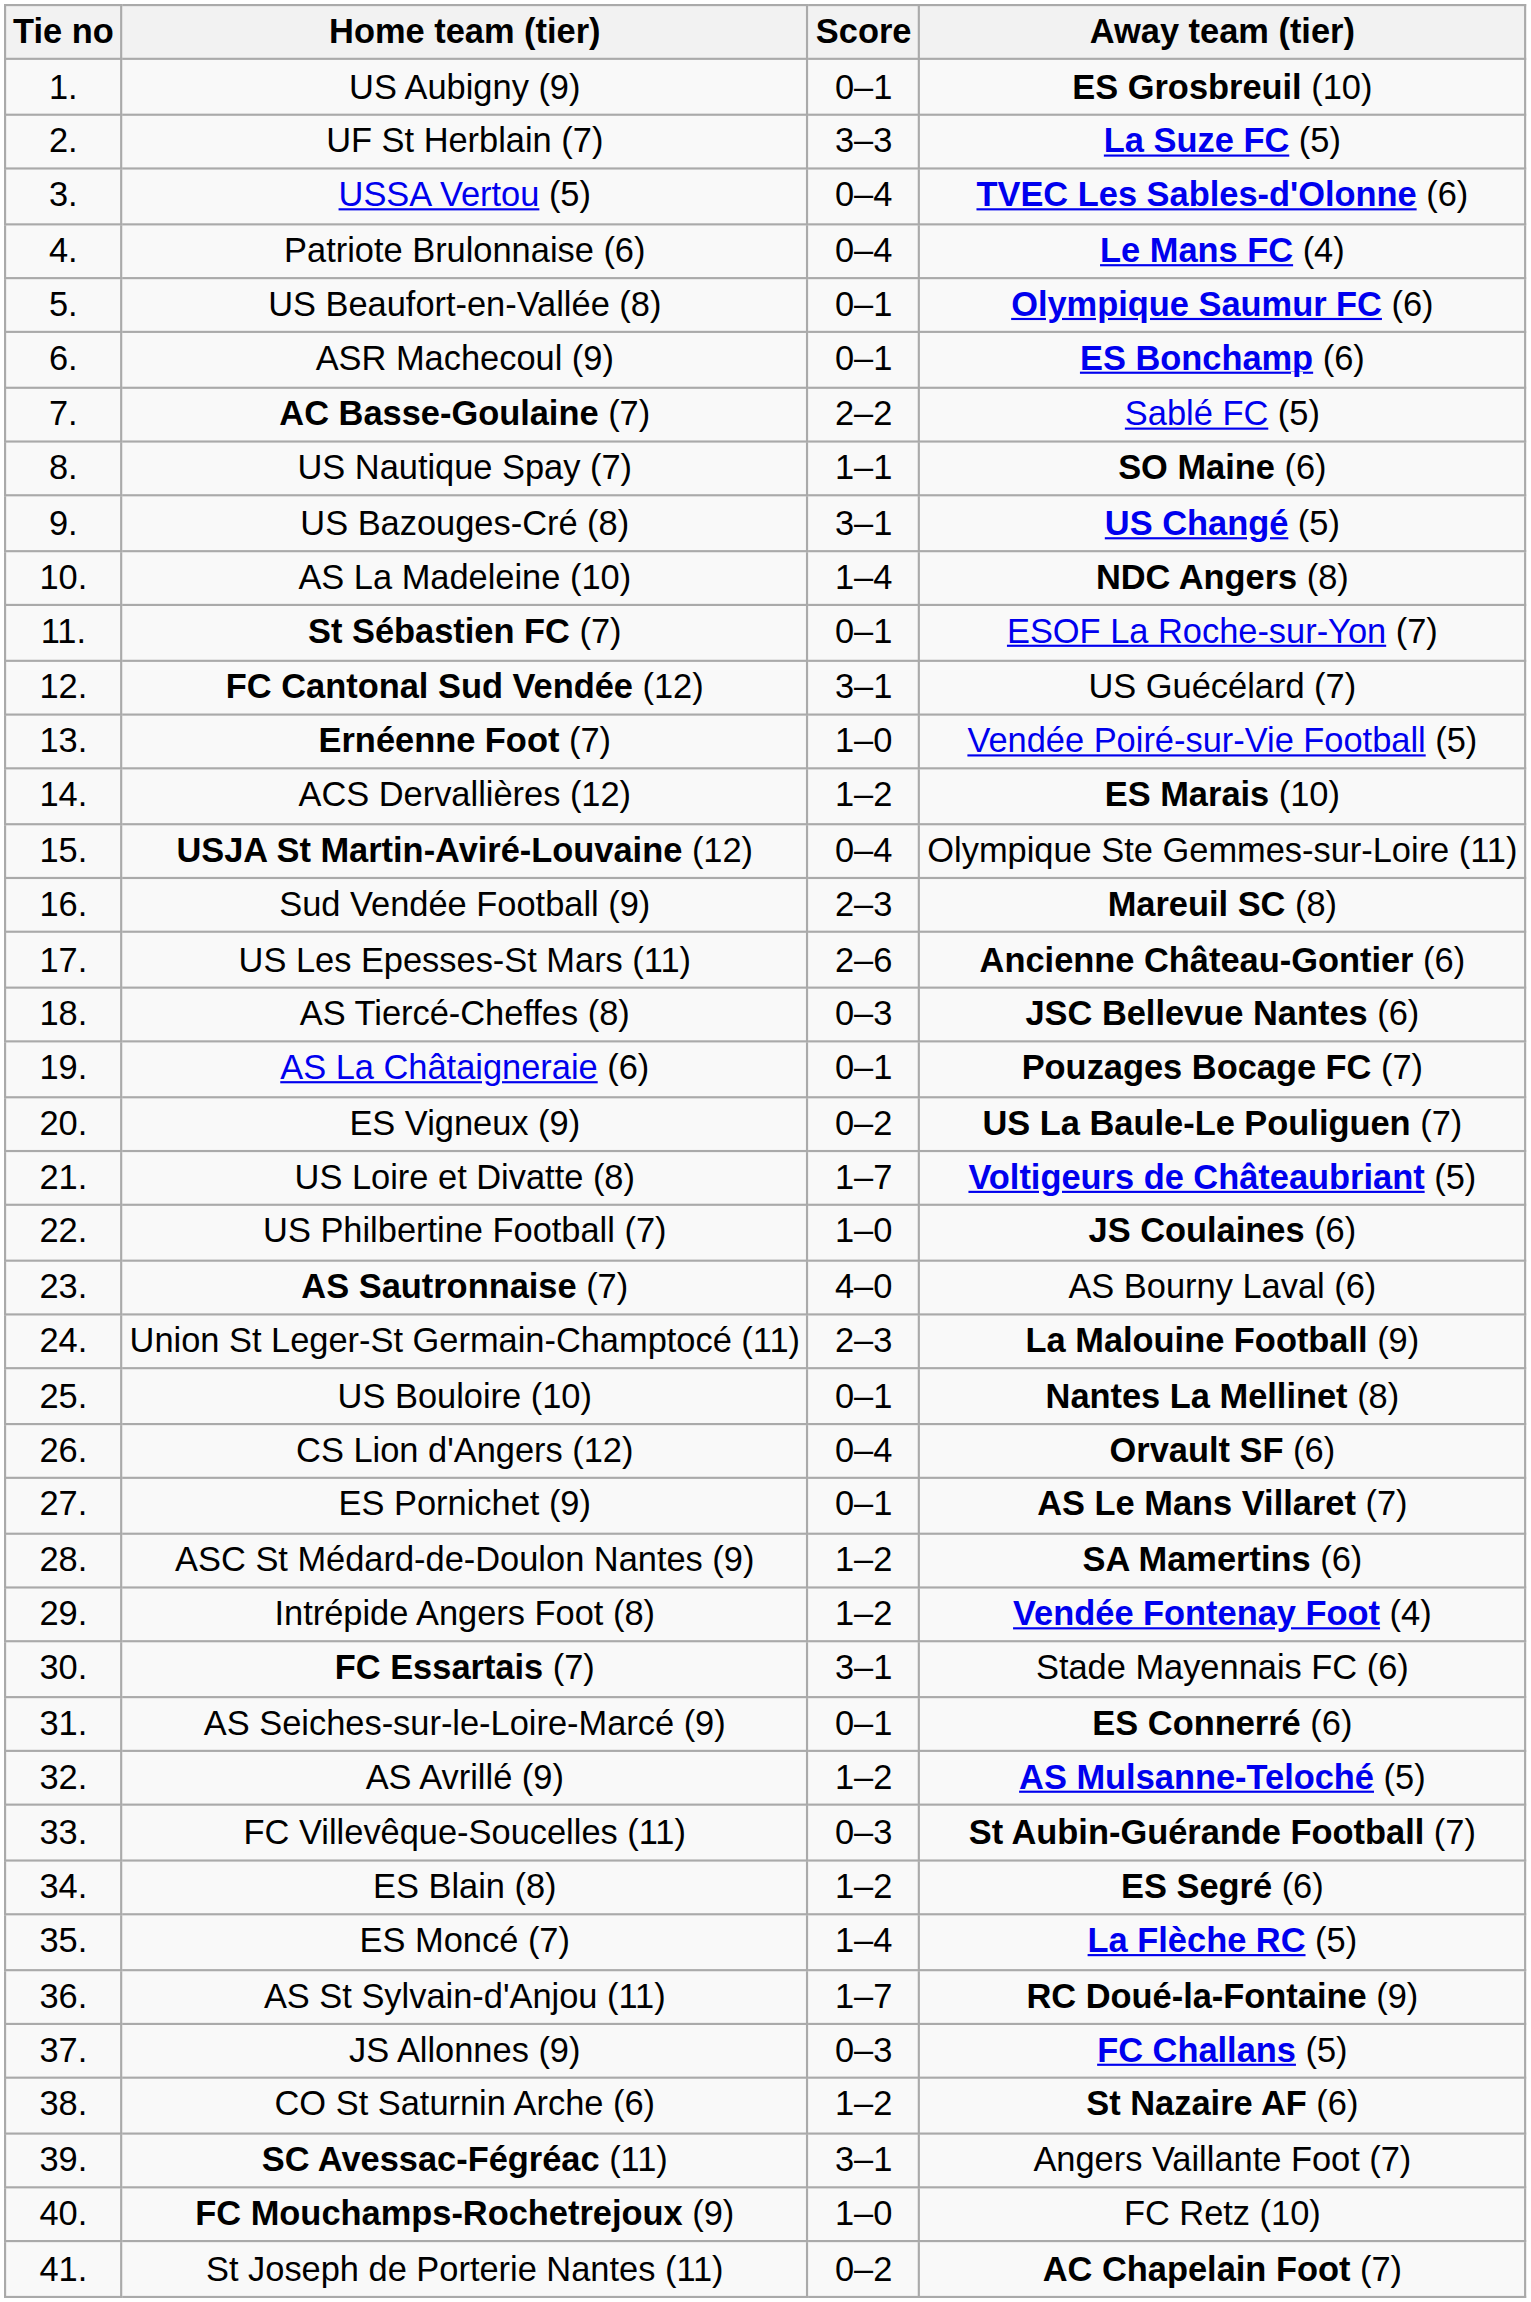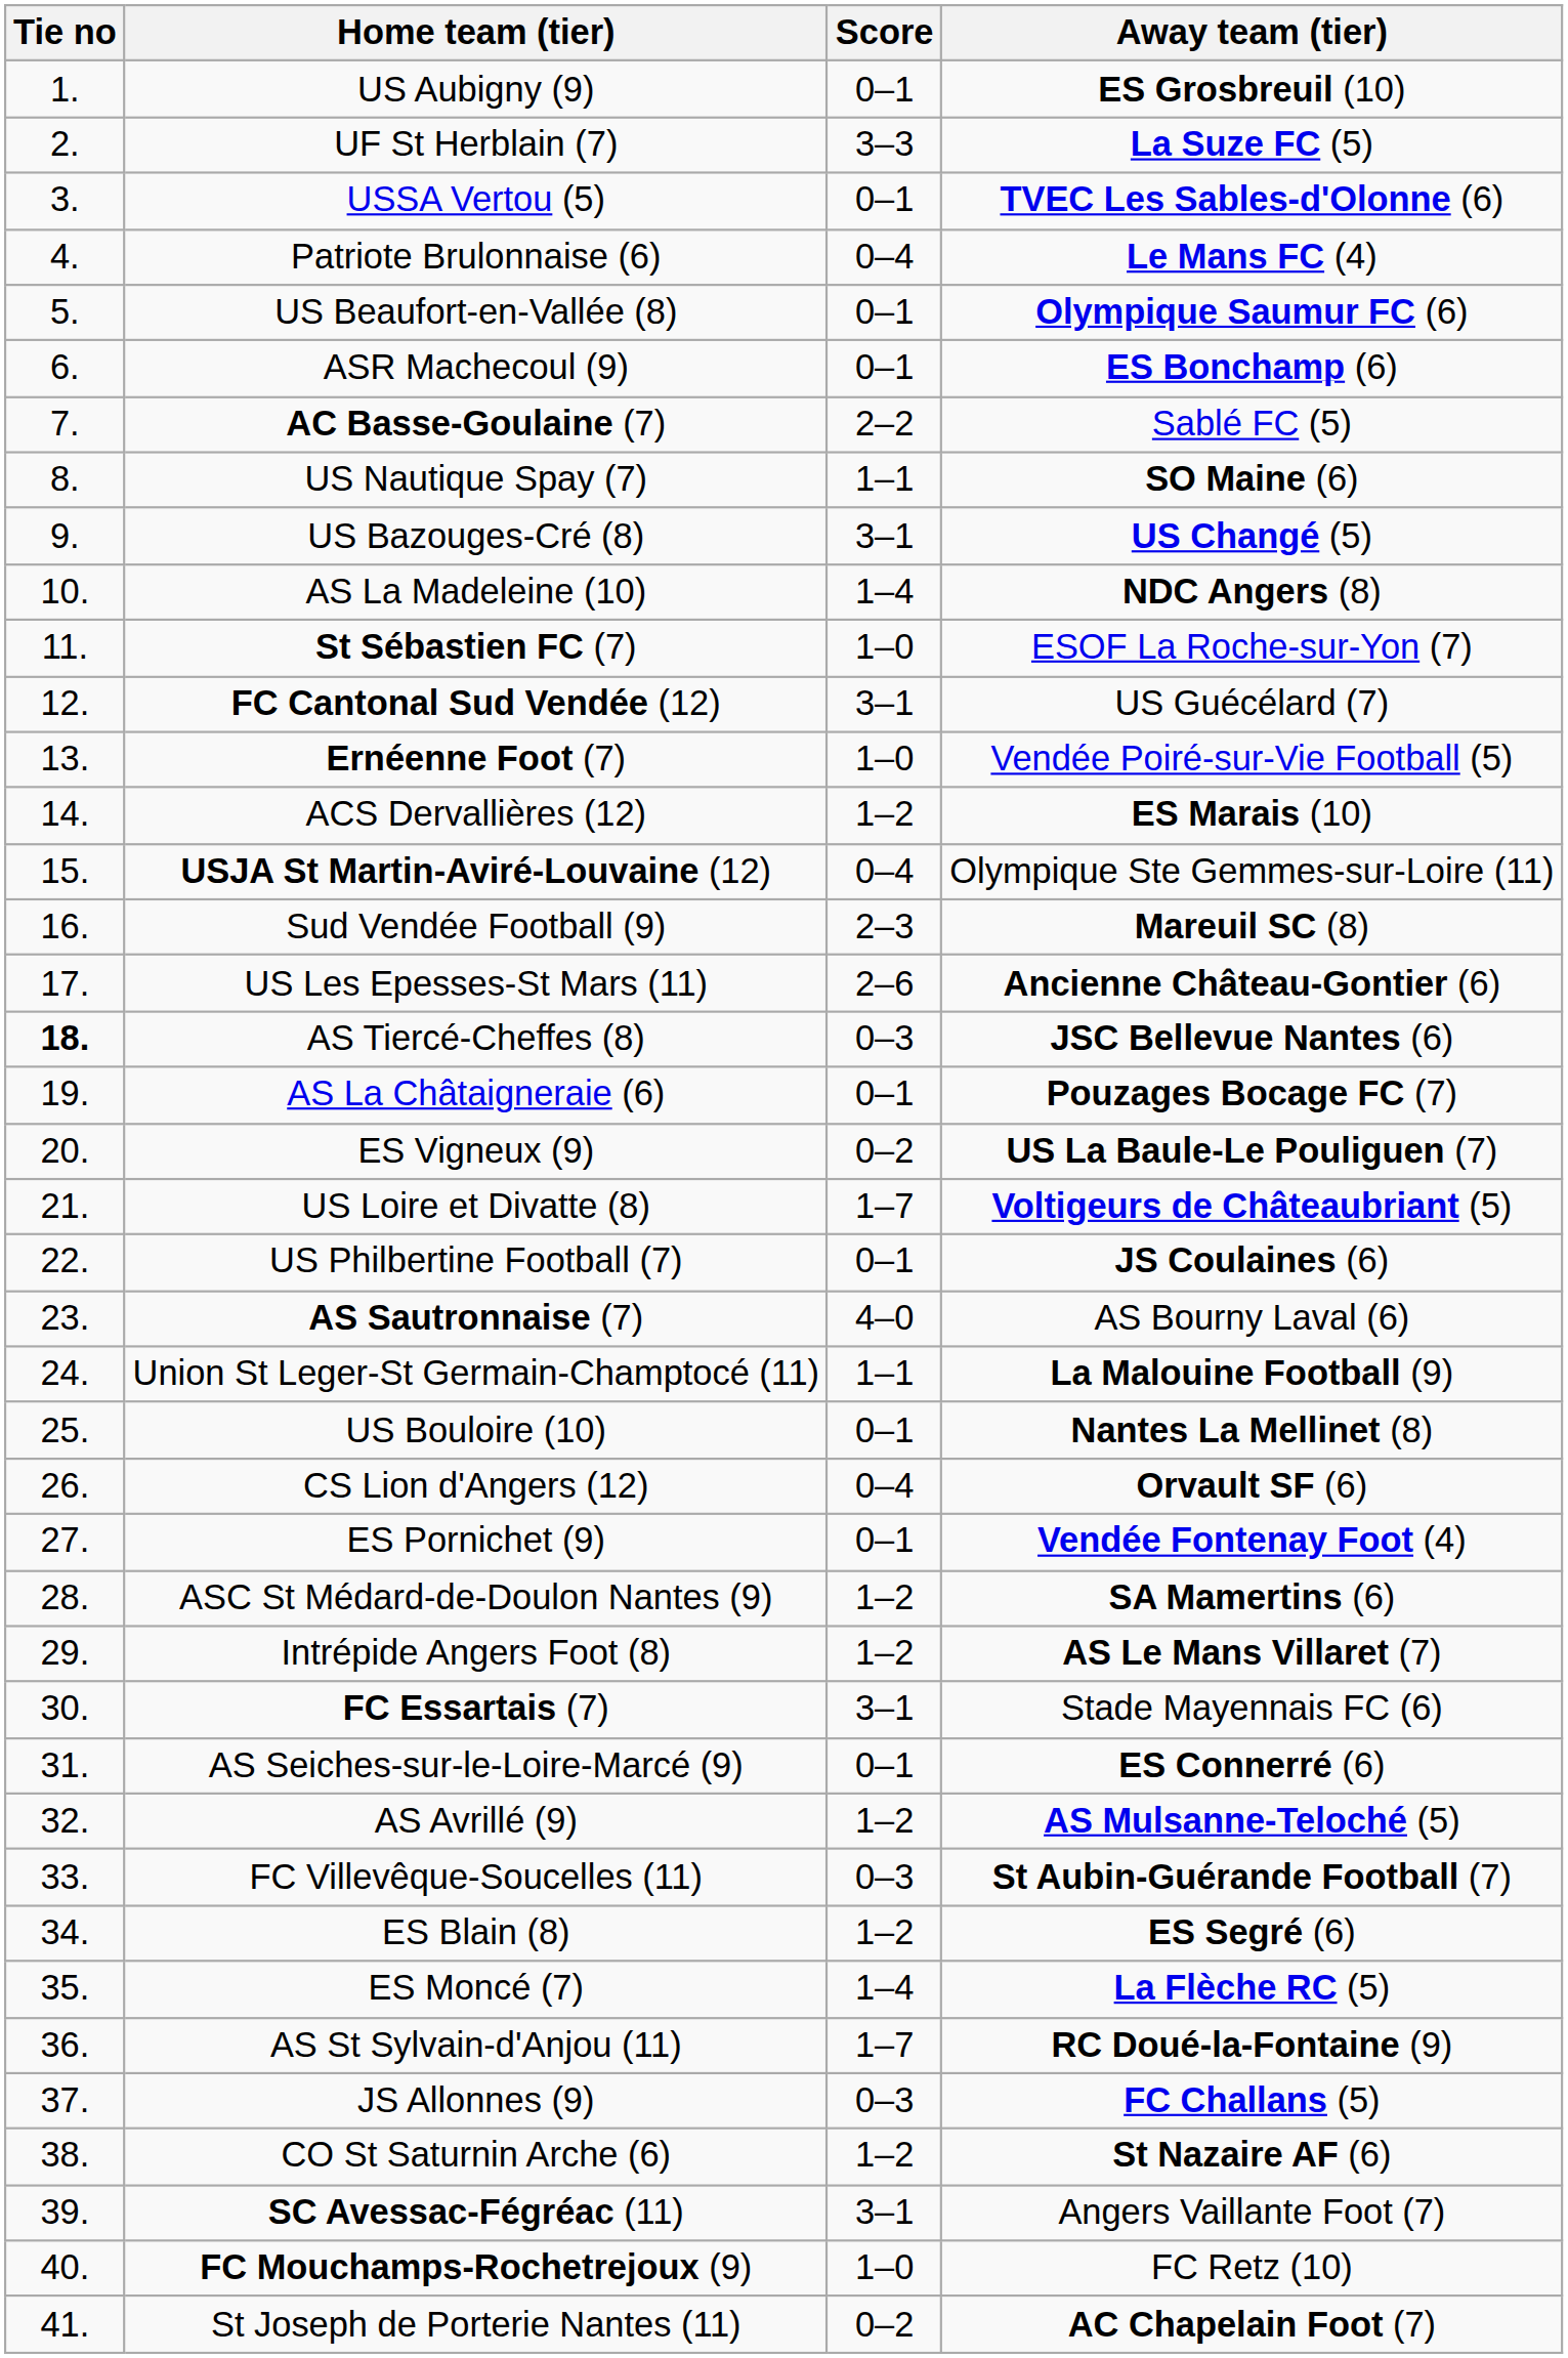USSA Vertou (5) | Score: 0–4 -> 0–1
St Sébastien FC (7) | Score: 0–1 -> 1–0
AS Tiercé-Cheffes (8) | Tie no: normal -> bold
US Philbertine Football (7) | Score: 1–0 -> 0–1
Union St Leger-St Germain-Champtocé (11) | Score: 2–3 -> 1–1
ES Pornichet (9) | Away team (tier): AS Le Mans Villaret (7) -> Vendée Fontenay Foot (4)
Intrépide Angers Foot (8) | Away team (tier): Vendée Fontenay Foot (4) -> AS Le Mans Villaret (7)
